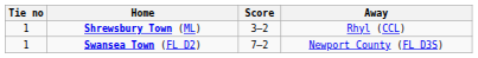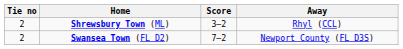Shrewsbury Town (ML) | Tie no: 1 -> 2
Swansea Town (FL D2) | Tie no: 1 -> 2
